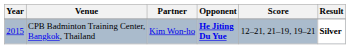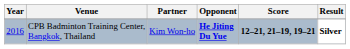CPB Badminton Training Center, Bangkok, Thailand | Year: 2015 -> 2016
CPB Badminton Training Center, Bangkok, Thailand | Score: normal -> bold
